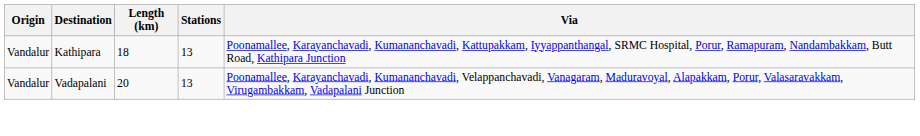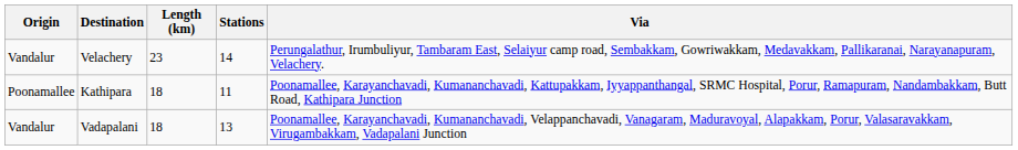+ row: Vandalur | Velachery | 23 | 14 | Perungalathur, Irumbuliyur, Tambaram East, Selaiyur camp road, Sembakkam, Gowriwakkam, Medavakkam, Pallikaranai, Narayanapuram, Velachery.
Kathipara | Origin: Vandalur -> Poonamallee
Kathipara | Stations: 13 -> 11
Vadapalani | Length (km): 20 -> 18
